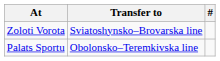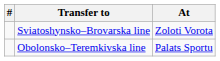columns swapped: # <-> At
